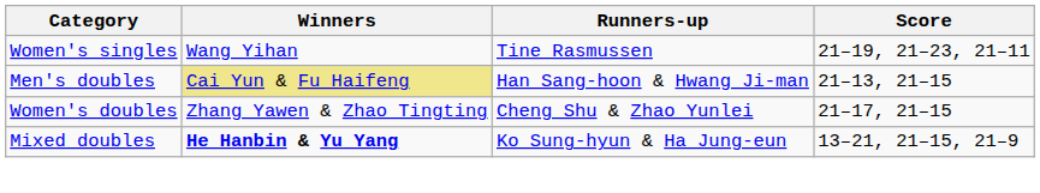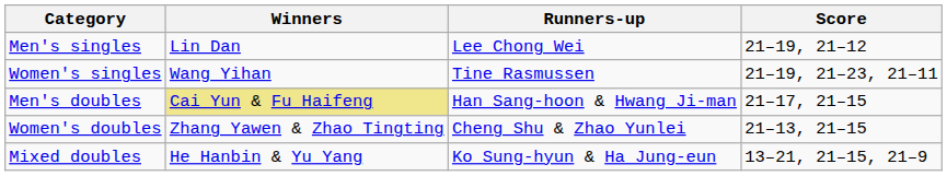+ row: Men's singles | Lin Dan | Lee Chong Wei | 21–19, 21–12
Men's doubles | Score: 21–13, 21–15 -> 21–17, 21–15
Women's doubles | Score: 21–17, 21–15 -> 21–13, 21–15
Mixed doubles | Winners: bold -> normal
